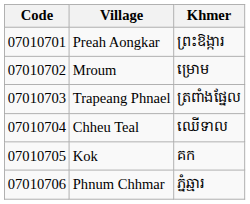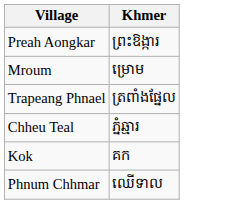- column: Code | 07010701 | 07010702 | 07010703 | 07010704 | 07010705 | 07010706
Chheu Teal | Khmer: ឈើទាល -> ភ្នំឆ្មារ
Phnum Chhmar | Khmer: ភ្នំឆ្មារ -> ឈើទាល
